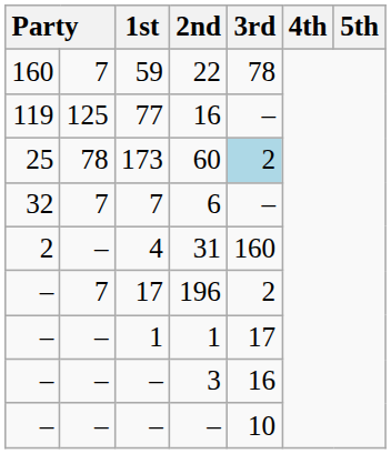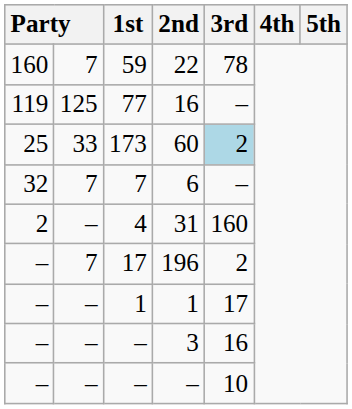60 | column 2: 78 -> 33
